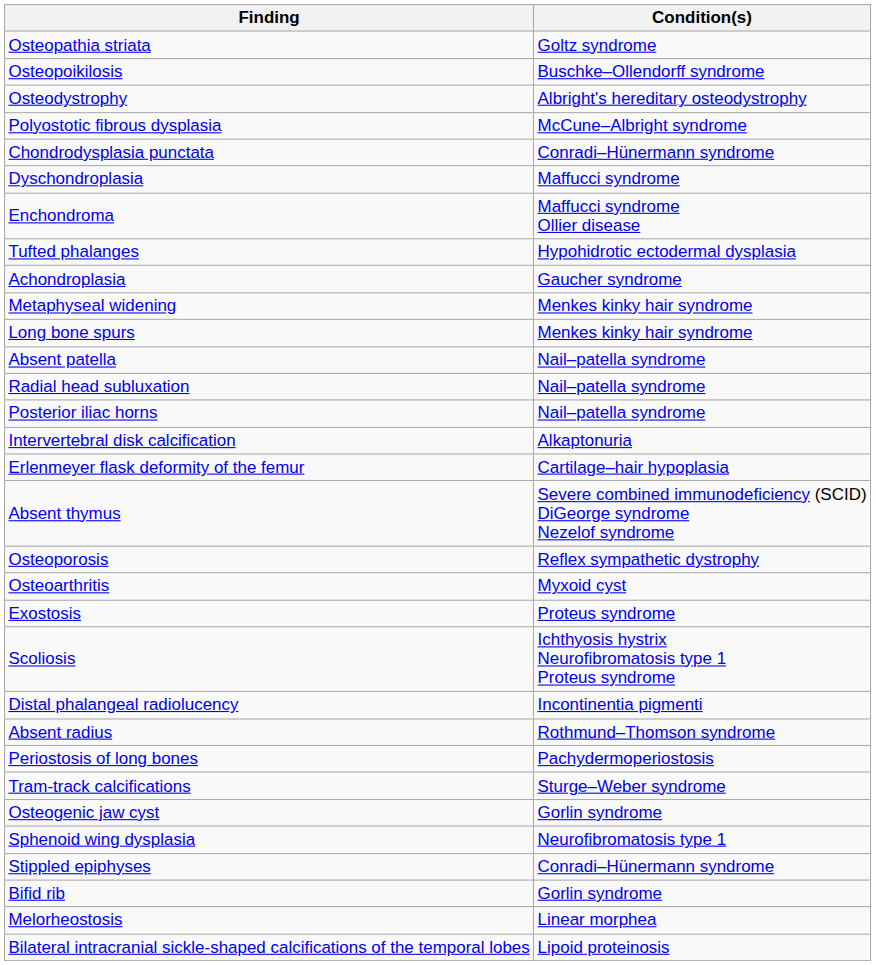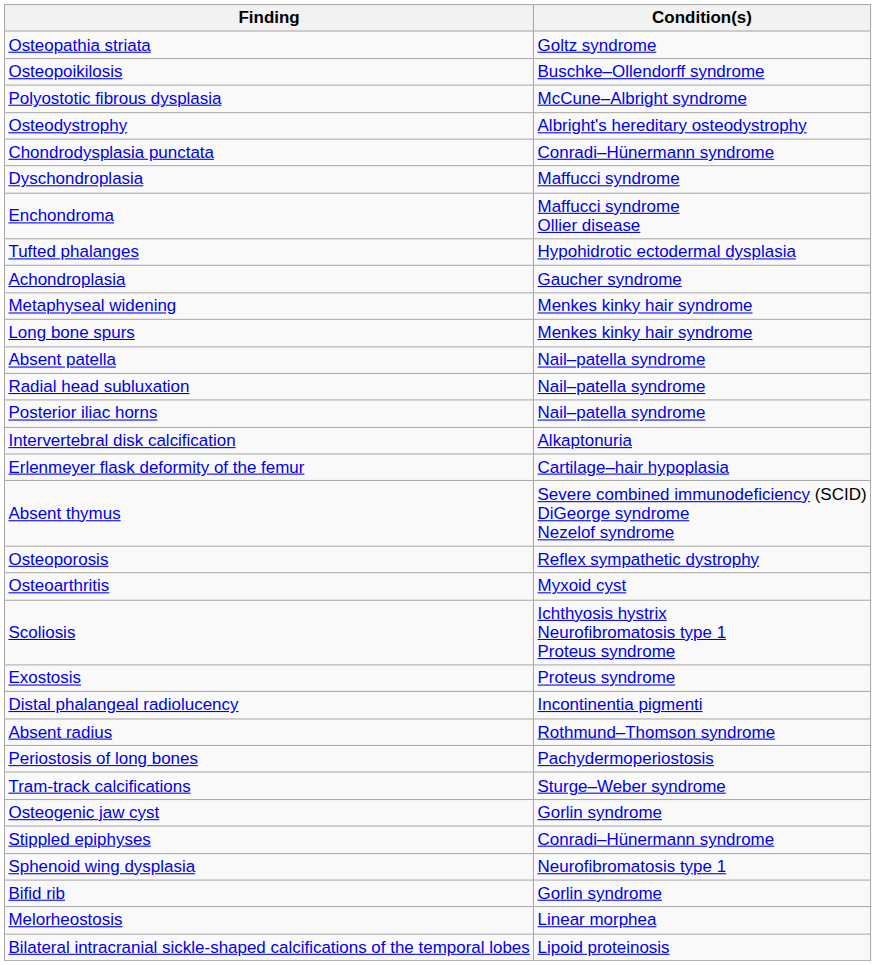rows swapped: Polyostotic fibrous dysplasia <-> Osteodystrophy
rows swapped: Exostosis <-> Scoliosis
rows swapped: Sphenoid wing dysplasia <-> Stippled epiphyses
